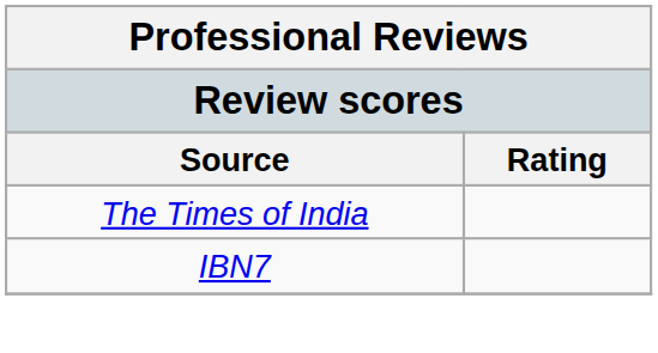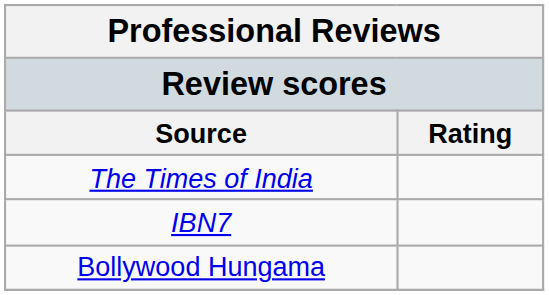+ row: Bollywood Hungama
